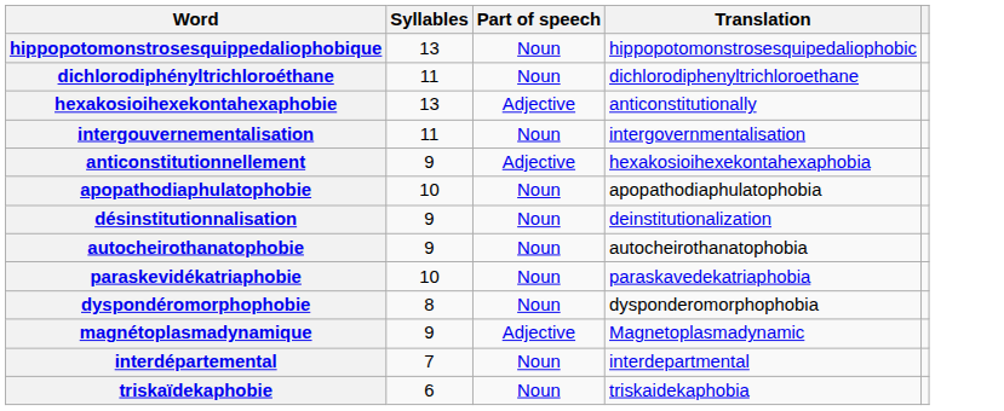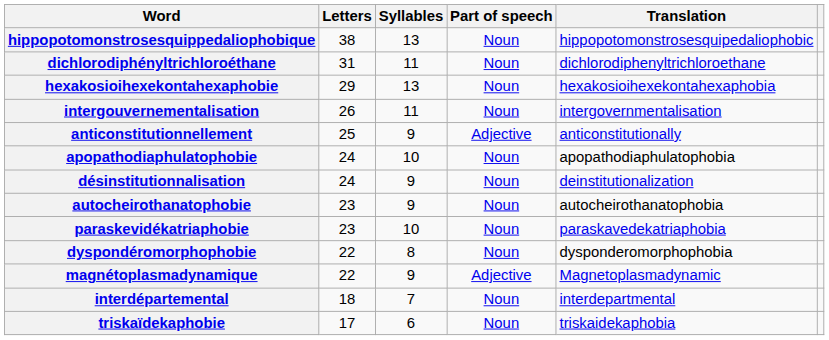+ column: Letters | 38 | 31 | 29 | 26 | 25 | 24 | 24 | 23 | 23 | 22 | 22 | 18 | 17
hexakosioihexekontahexaphobie | Part of speech: Adjective -> Noun
hexakosioihexekontahexaphobie | Translation: anticonstitutionally -> hexakosioihexekontahexaphobia
anticonstitutionnellement | Translation: hexakosioihexekontahexaphobia -> anticonstitutionally
